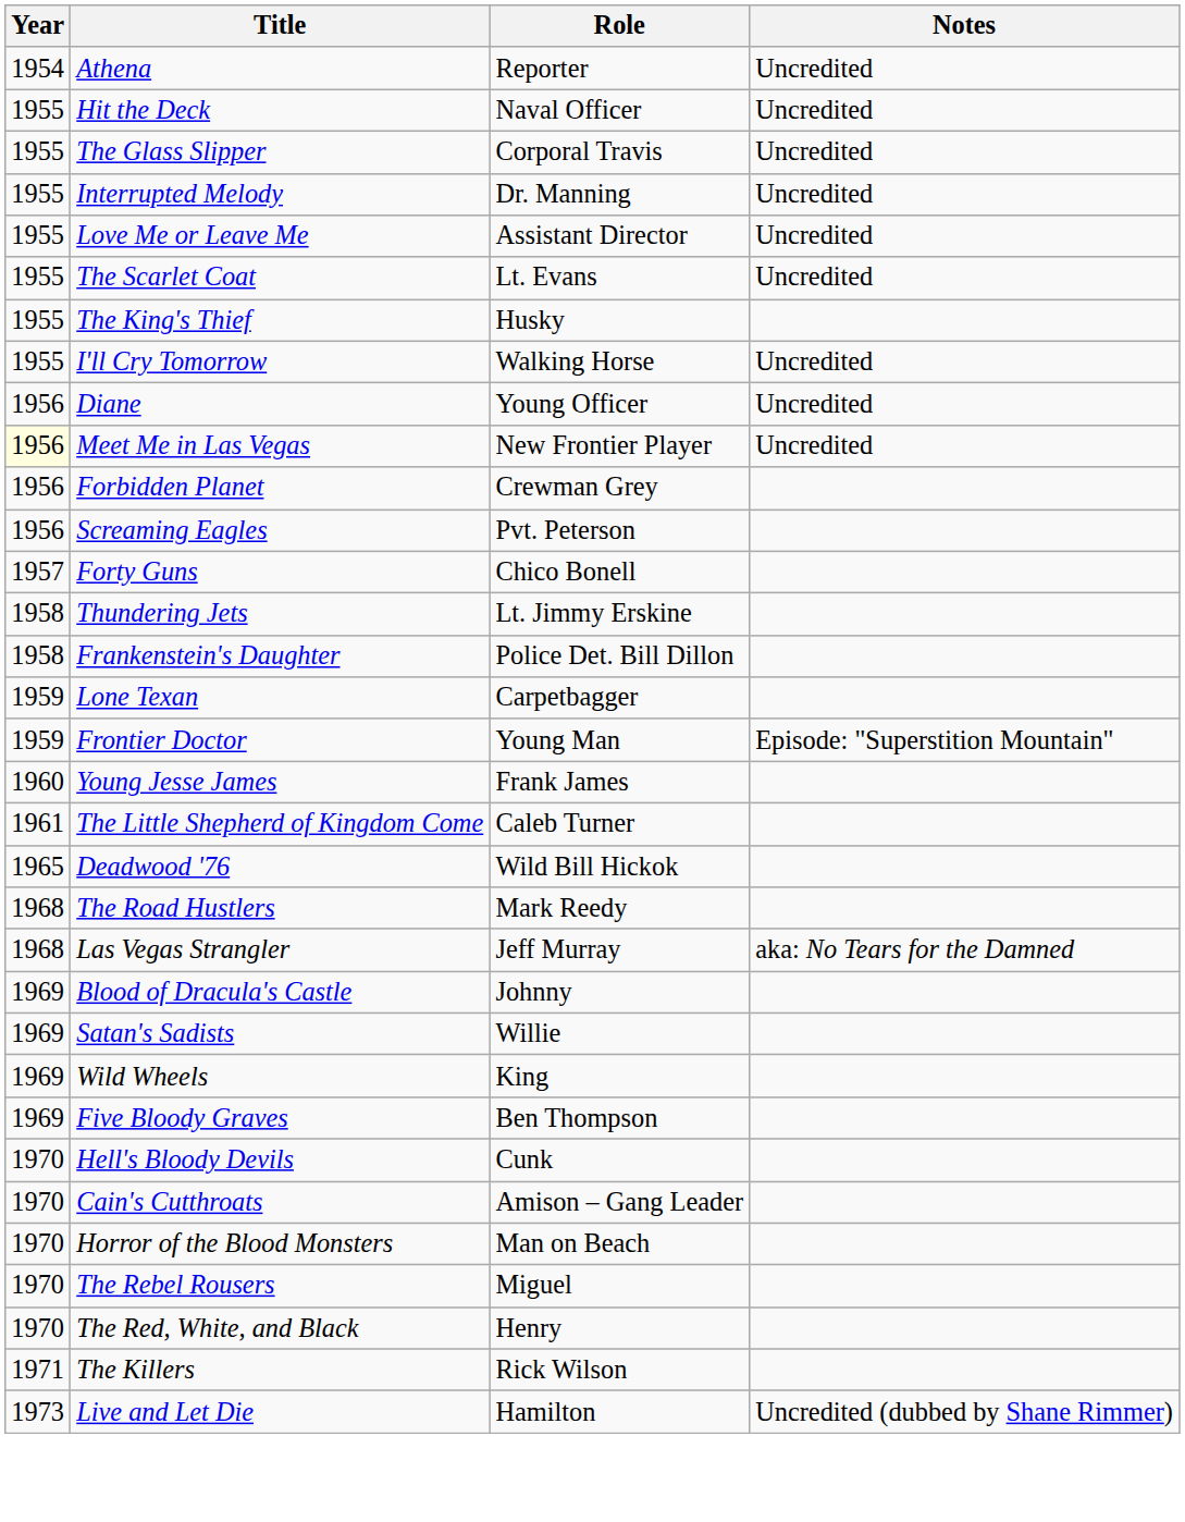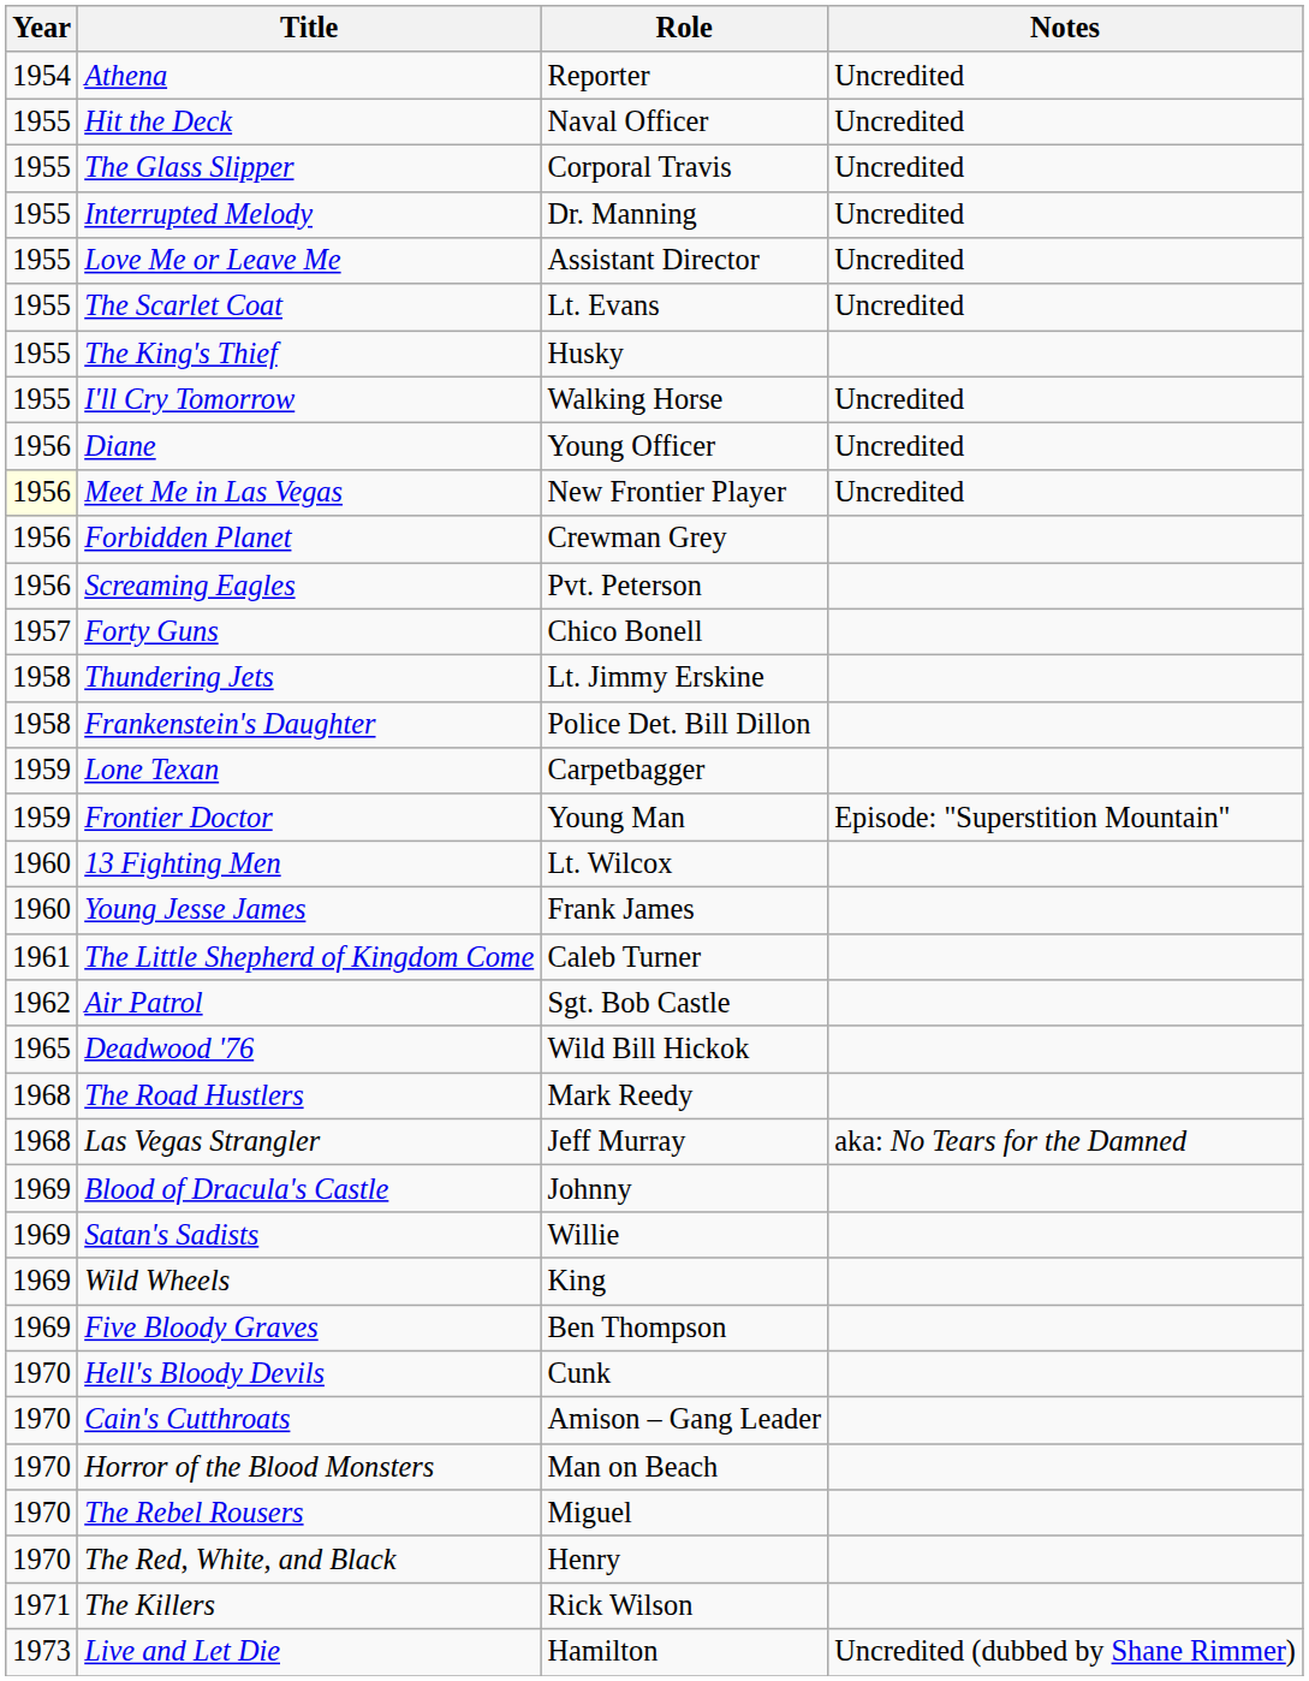+ row: 1960 | 13 Fighting Men | Lt. Wilcox
+ row: 1962 | Air Patrol | Sgt. Bob Castle
